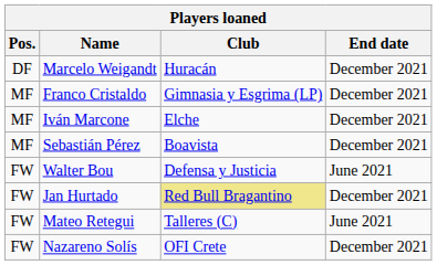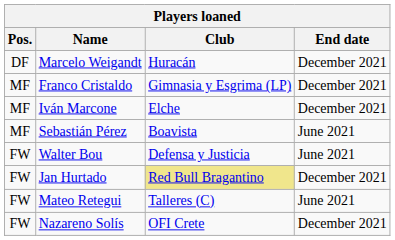Sebastián Pérez | End date: December 2021 -> June 2021
